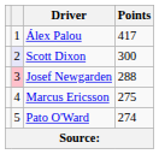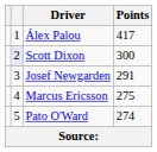Josef Newgarden | column 2: pink background -> no background
Josef Newgarden | Points: 288 -> 291
